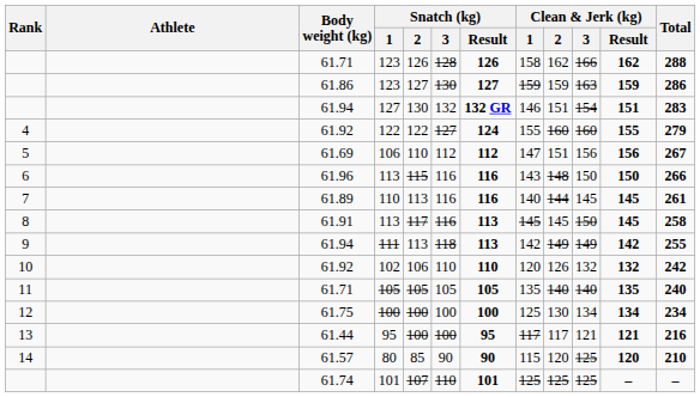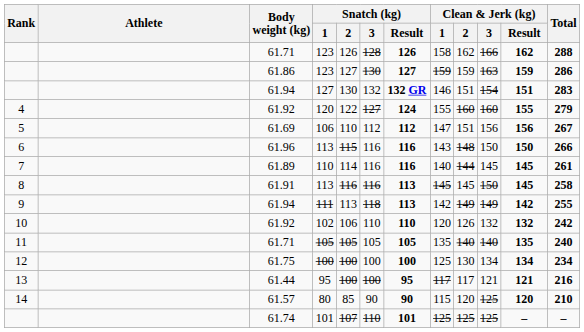4 | Snatch (kg) / 1: 122 -> 120
7 | Snatch (kg) / 2: 113 -> 114
8 | Snatch (kg) / 2: 117 -> 116
